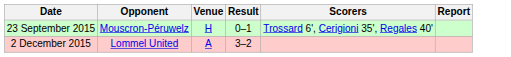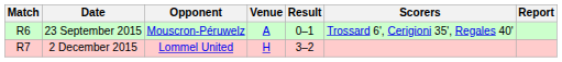+ column: Match | R6 | R7
23 September 2015 | Venue: H -> A
2 December 2015 | Venue: A -> H
